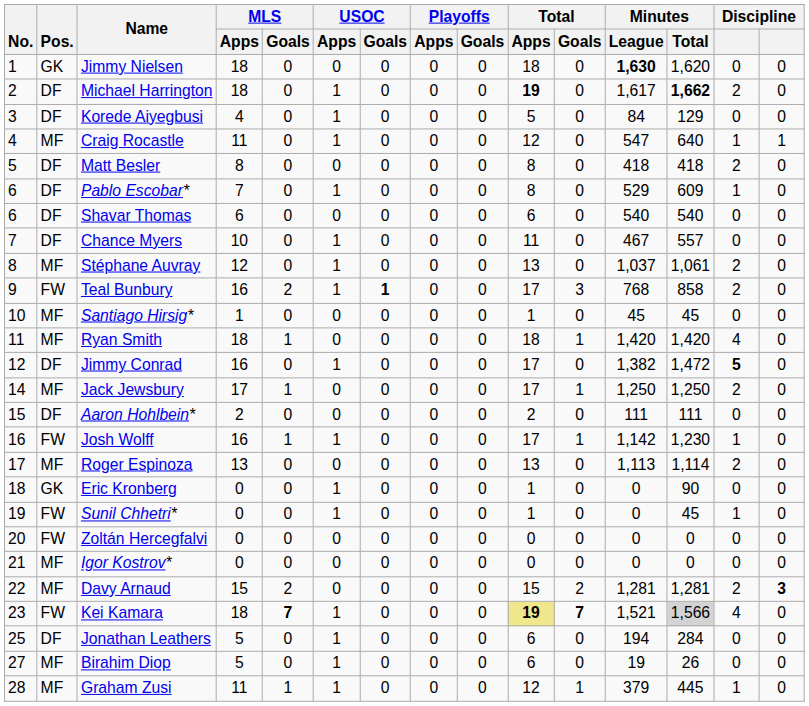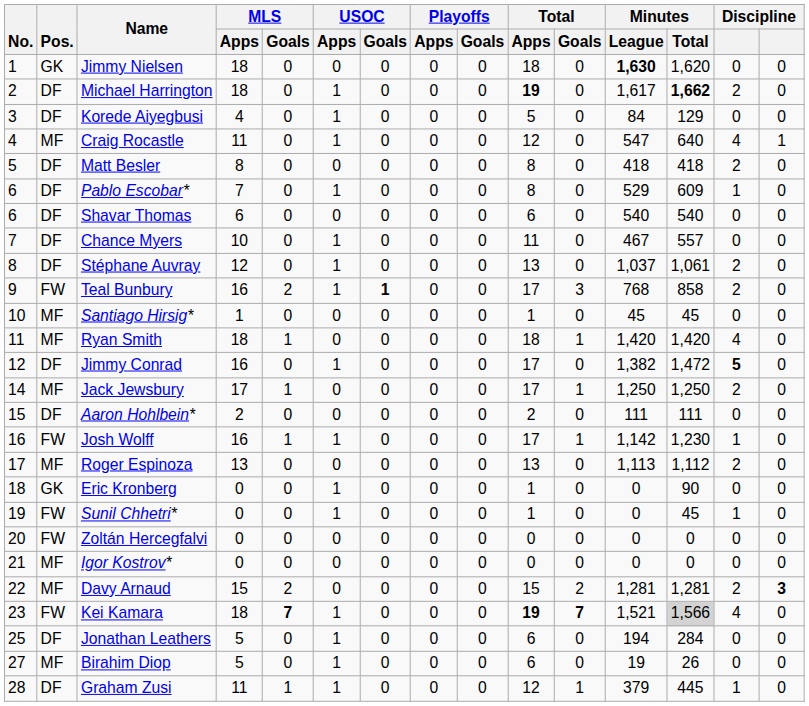Craig Rocastle | column 14: 1 -> 4
Stéphane Auvray | Pos.: MF -> DF
Roger Espinoza | Minutes / Total: 1,114 -> 1,112
Kei Kamara | Total / Apps: khaki background -> no background
Graham Zusi | Pos.: MF -> DF
